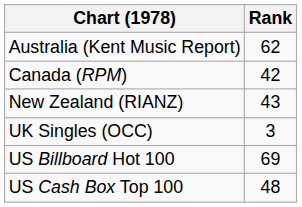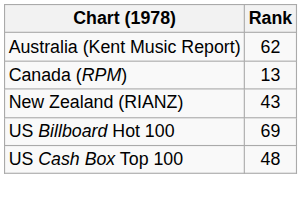Canada (RPM) | Rank: 42 -> 13
- row: UK Singles (OCC) | 3
